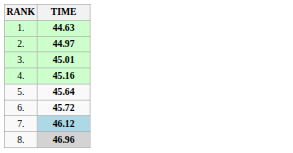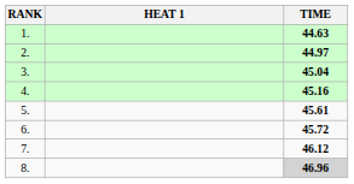+ column: HEAT 1
3. | TIME: 45.01 -> 45.04
5. | TIME: 45.64 -> 45.61
7. | TIME: lightblue background -> no background
